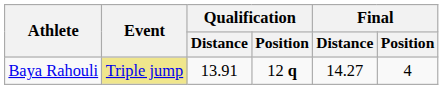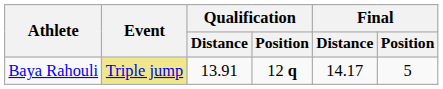Baya Rahouli | Final / Distance: 14.27 -> 14.17
Baya Rahouli | Final / Position: 4 -> 5
